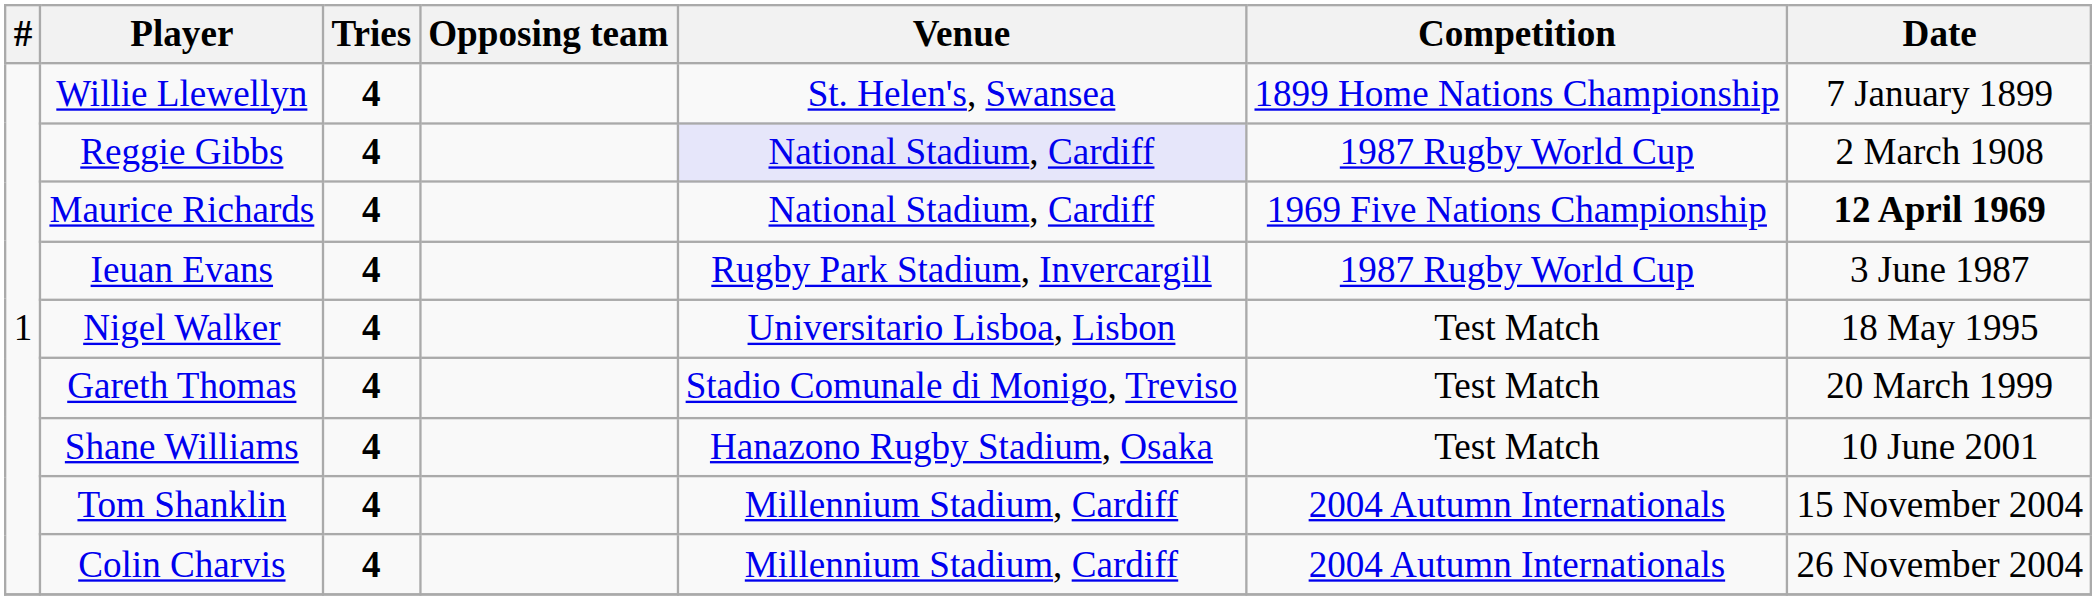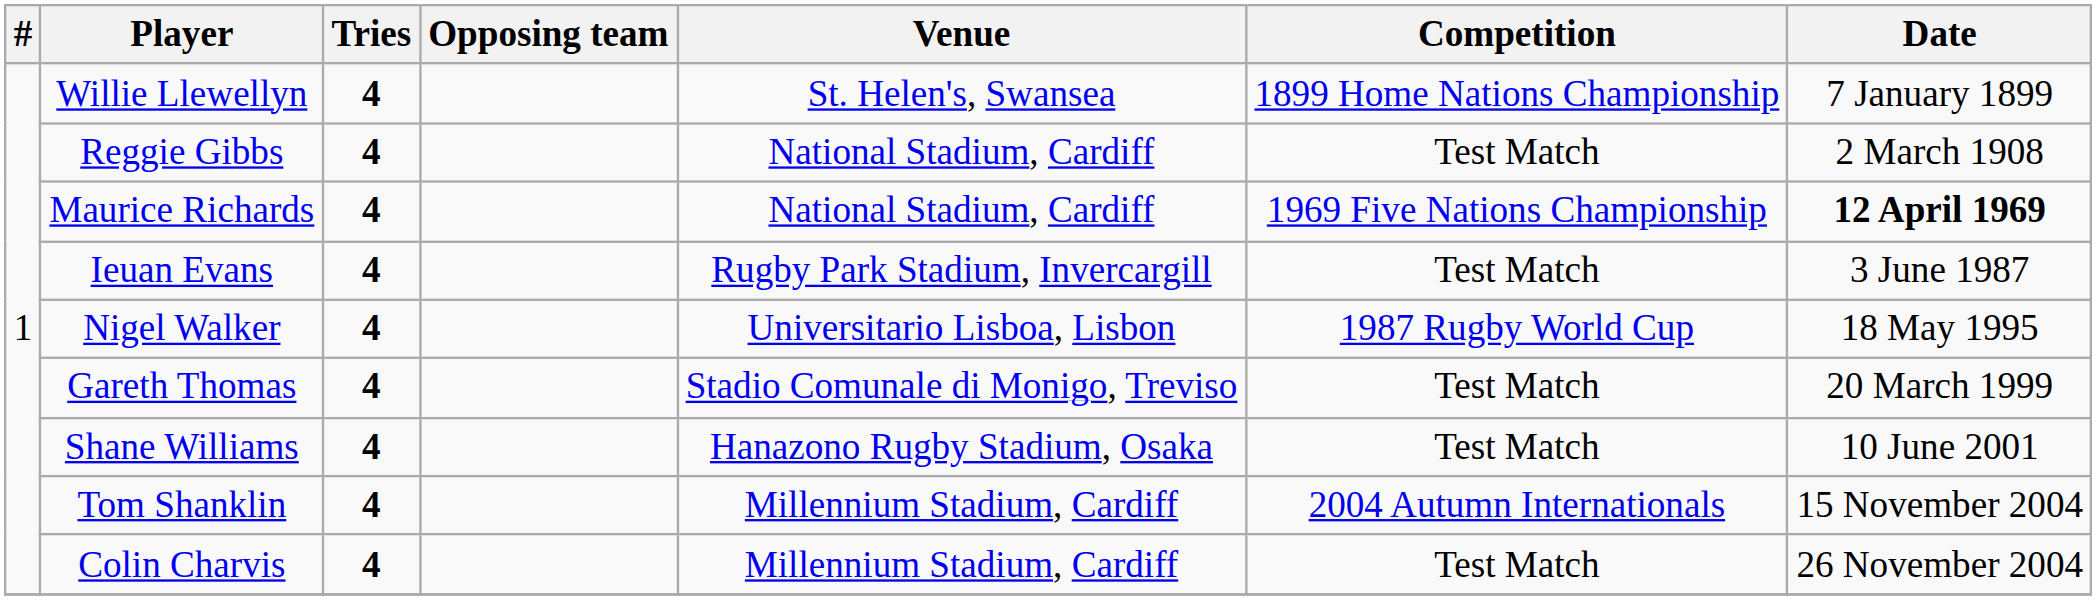Reggie Gibbs | Venue: lavender background -> no background
Reggie Gibbs | Competition: 1987 Rugby World Cup -> Test Match
Ieuan Evans | Competition: 1987 Rugby World Cup -> Test Match
Nigel Walker | Competition: Test Match -> 1987 Rugby World Cup
Colin Charvis | Competition: 2004 Autumn Internationals -> Test Match
